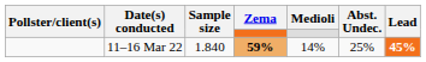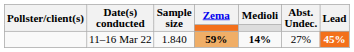11–16 Mar 22 | Medioli: normal -> bold
11–16 Mar 22 | Abst. Undec.: 25% -> 27%
